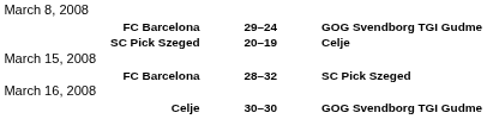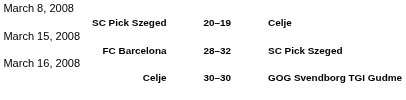- row: FC Barcelona | 29–24 | GOG Svendborg TGI Gudme
